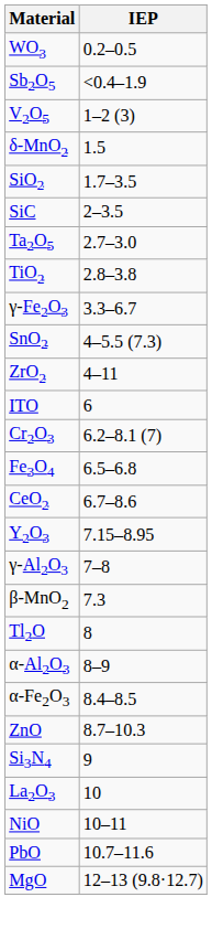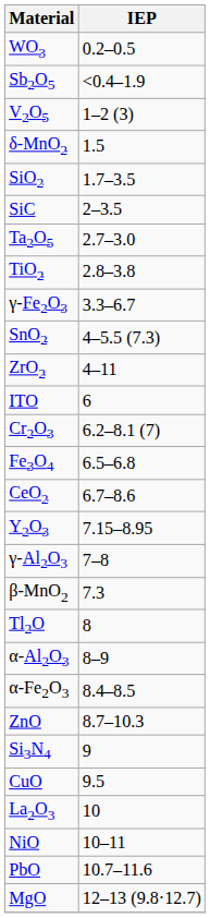+ row: CuO | 9.5
